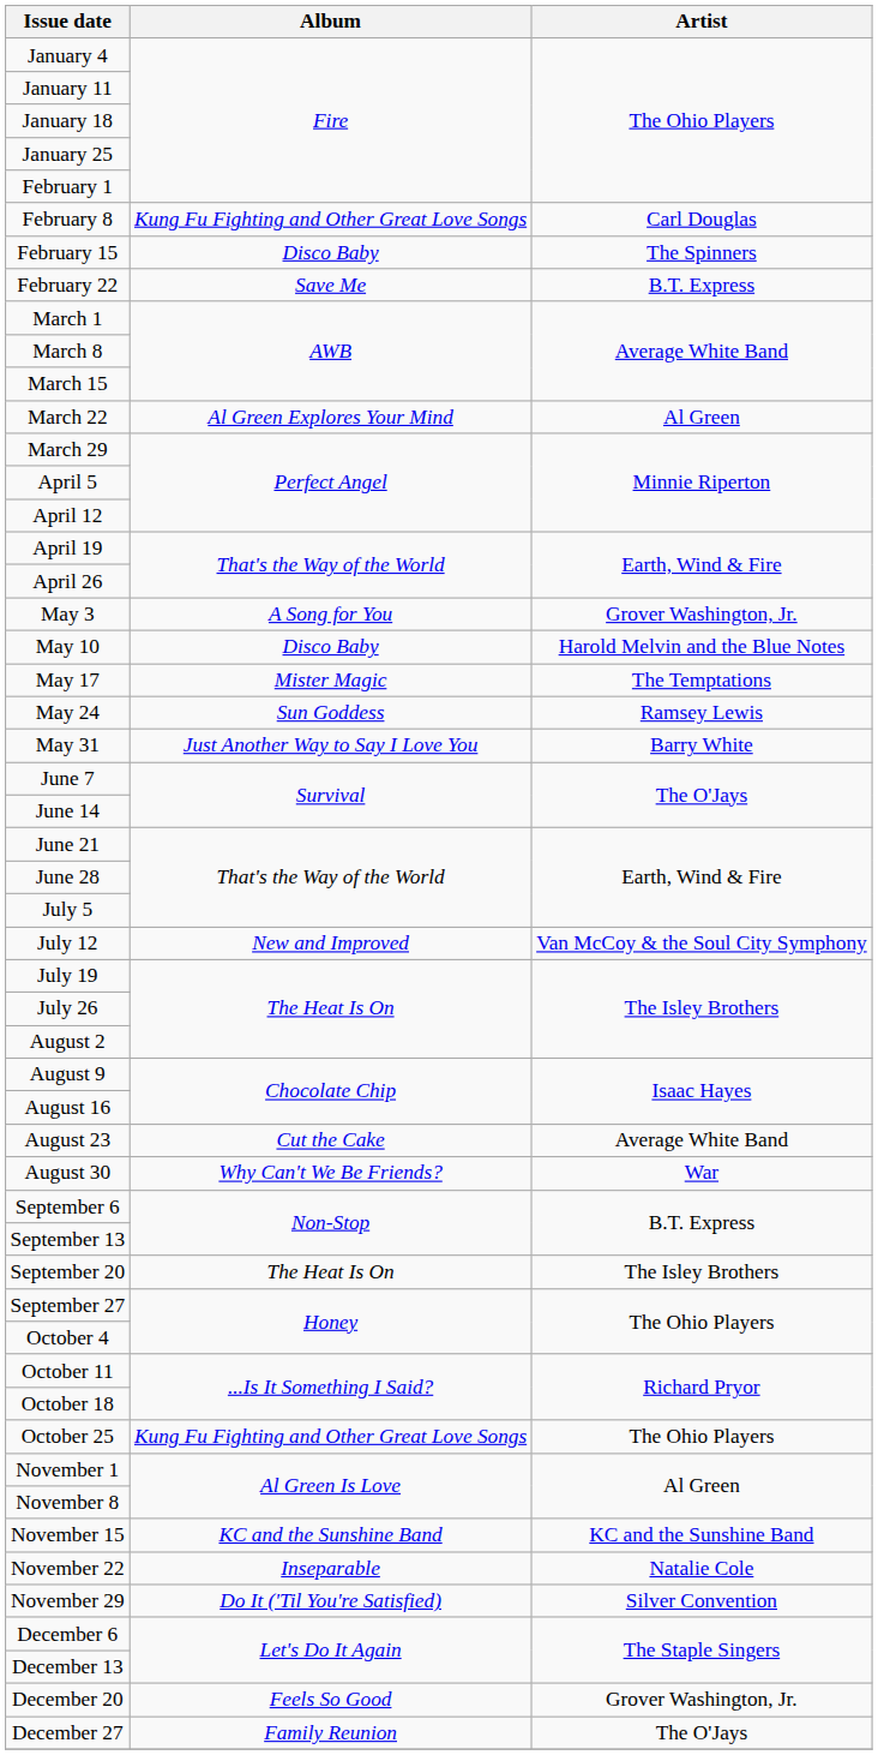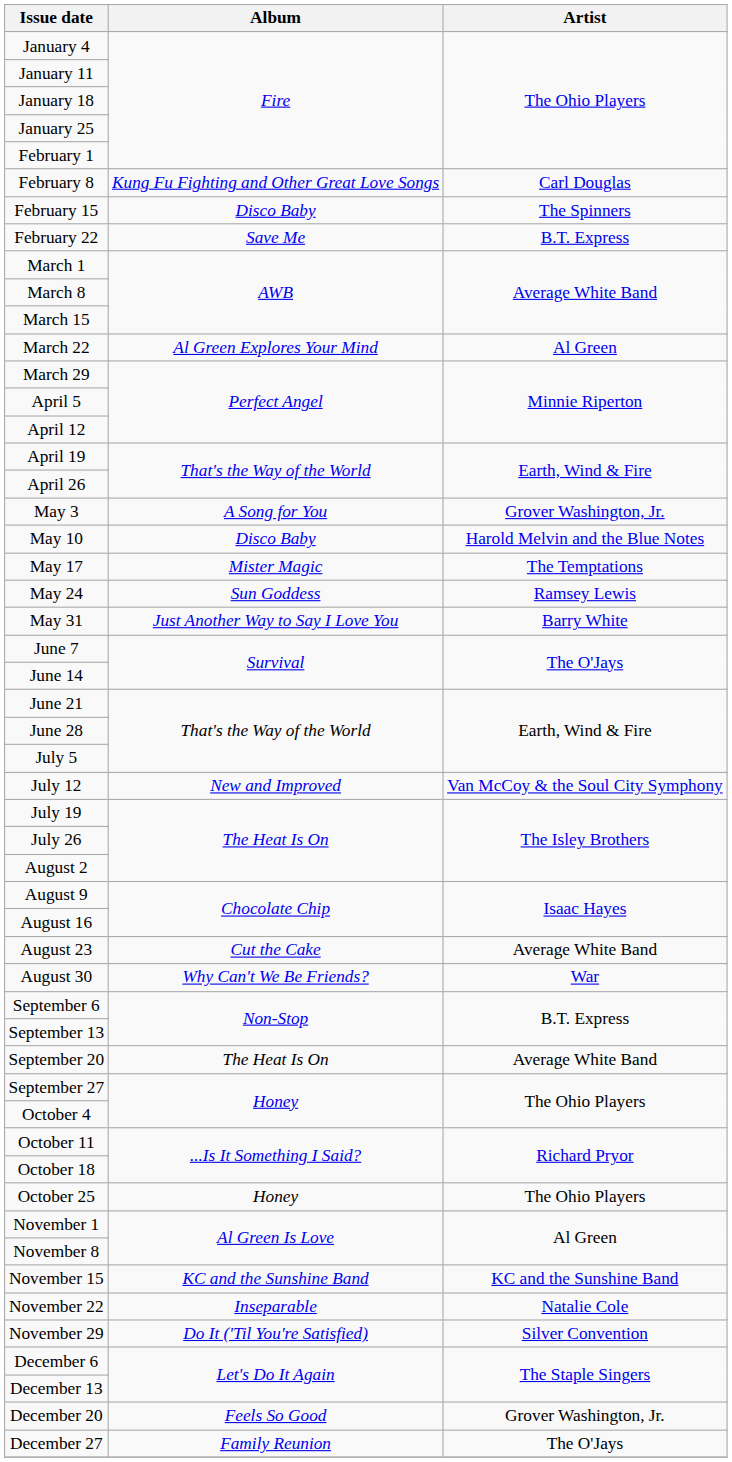September 20 | Artist: The Isley Brothers -> Average White Band
October 25 | Album: Kung Fu Fighting and Other Great Love Songs -> Honey
